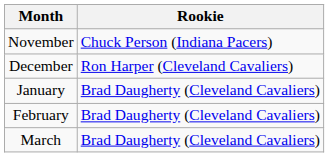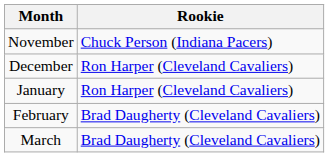January | Rookie: Brad Daugherty (Cleveland Cavaliers) -> Ron Harper (Cleveland Cavaliers)
